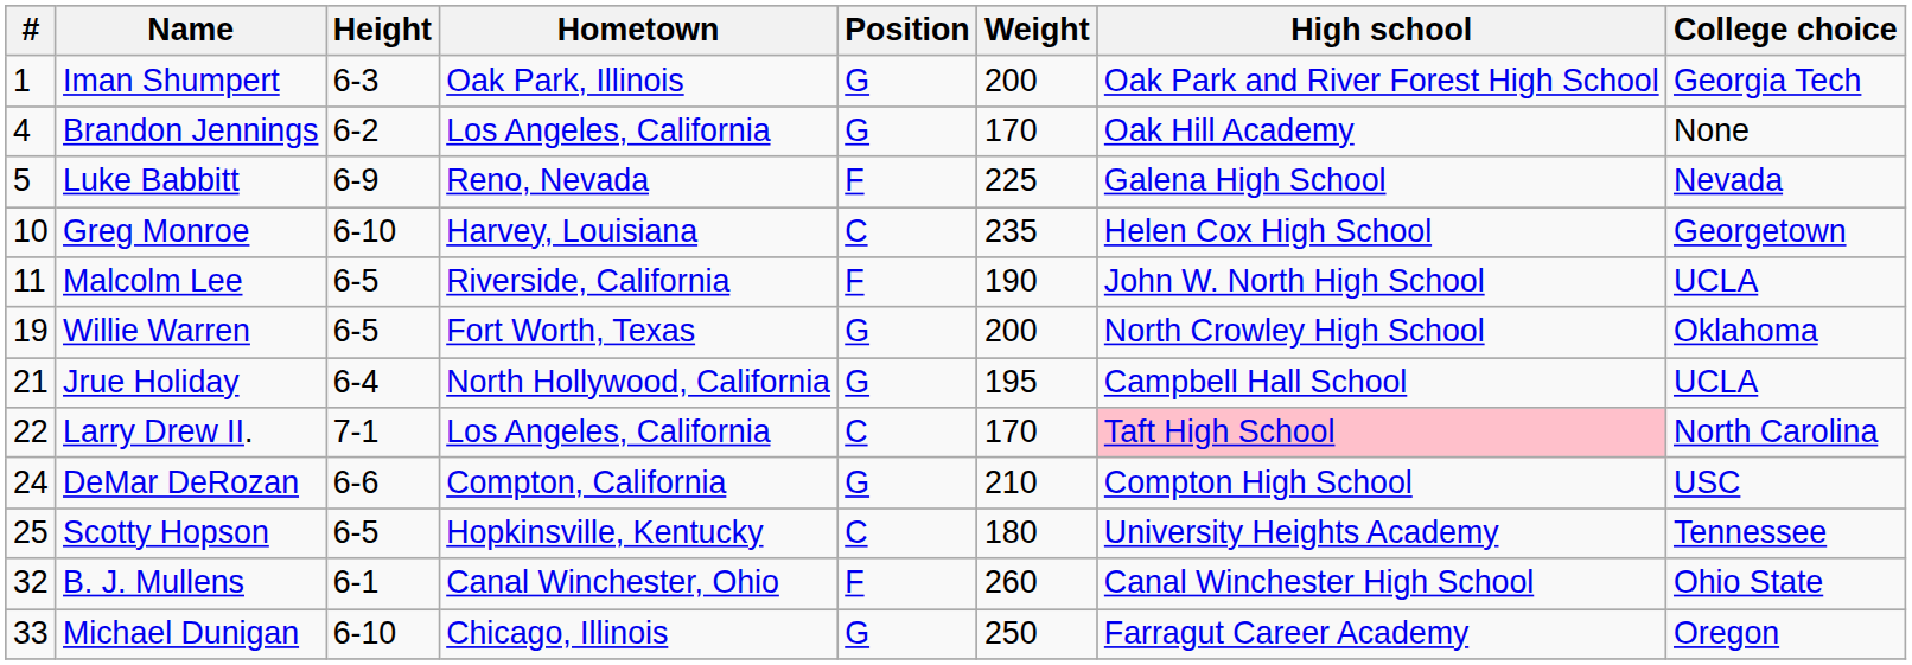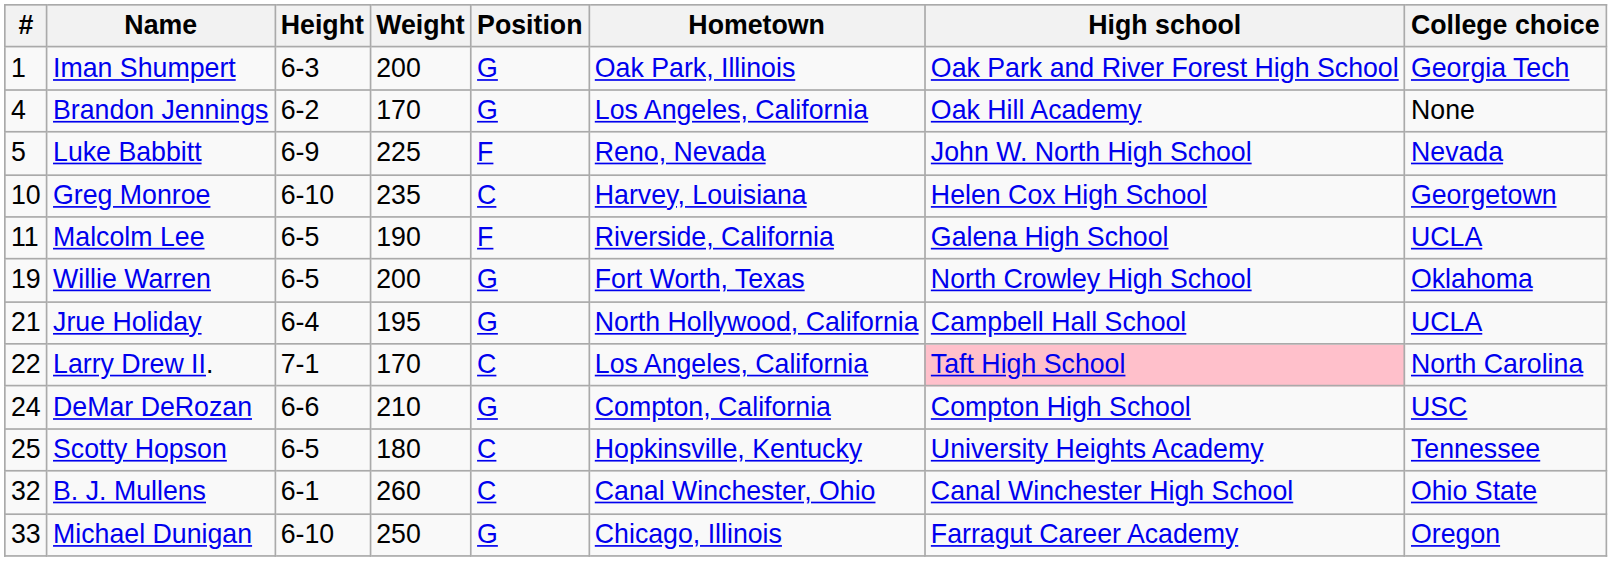columns swapped: Weight <-> Hometown
Luke Babbitt | High school: Galena High School -> John W. North High School
Malcolm Lee | High school: John W. North High School -> Galena High School
B. J. Mullens | Position: F -> C
